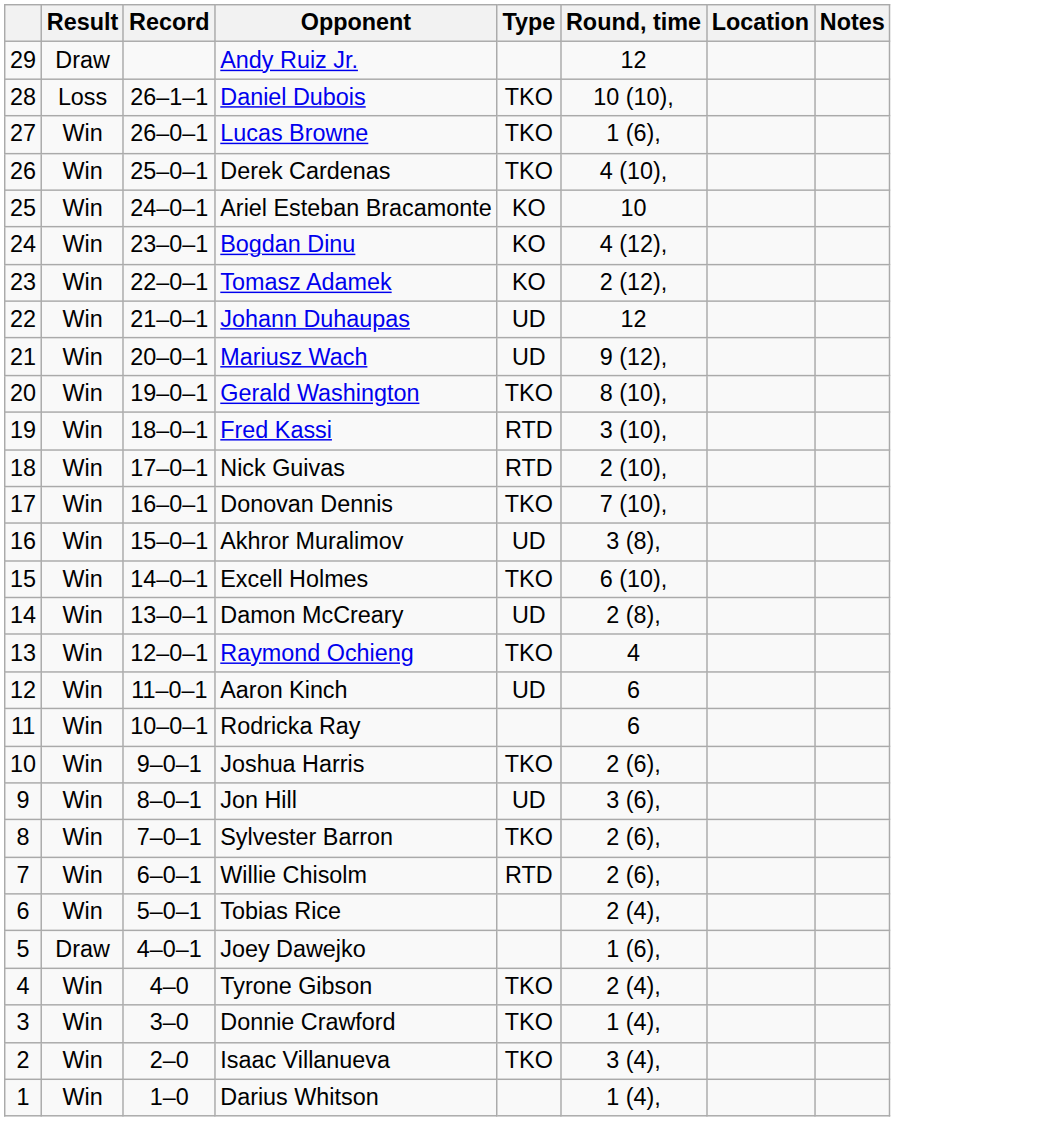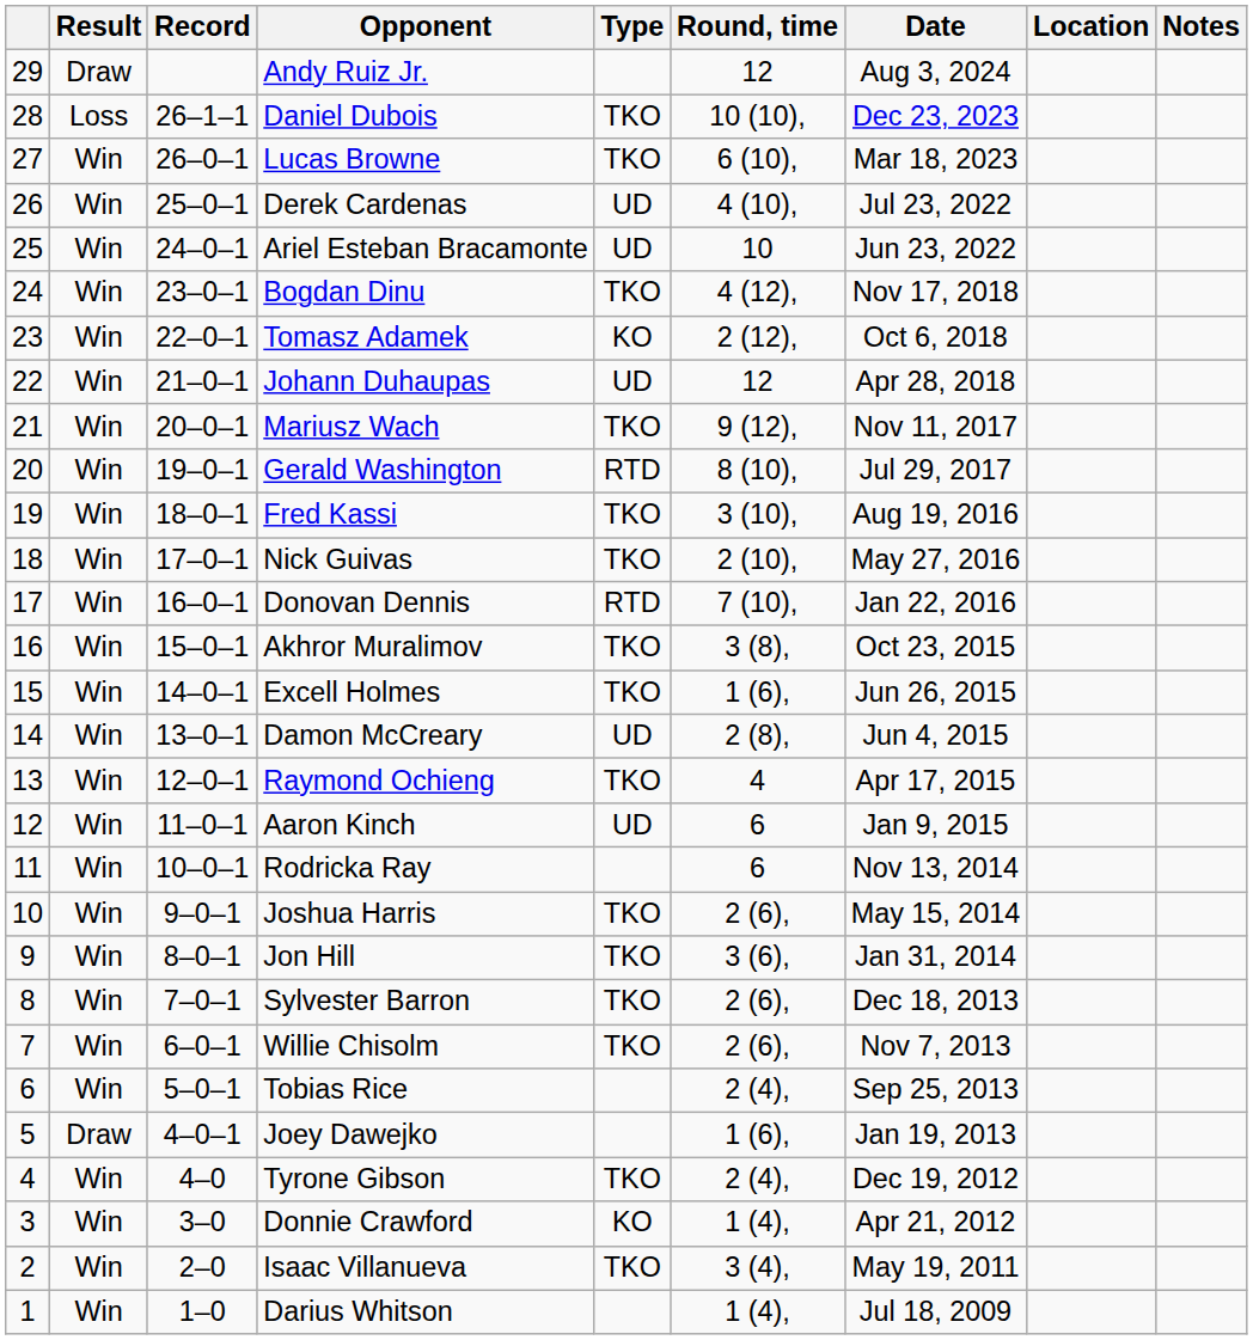+ column: Date | Aug 3, 2024 | Dec 23, 2023 | Mar 18, 2023 | Jul 23, 2022 | Jun 23, 2022 | Nov 17, 2018 | Oct 6, 2018 | Apr 28, 2018 | Nov 11, 2017 | Jul 29, 2017 | Aug 19, 2016 | May 27, 2016 | Jan 22, 2016 | Oct 23, 2015 | Jun 26, 2015 | Jun 4, 2015 | Apr 17, 2015 | Jan 9, 2015 | Nov 13, 2014 | May 15, 2014 | Jan 31, 2014 | Dec 18, 2013 | Nov 7, 2013 | Sep 25, 2013 | Jan 19, 2013 | Dec 19, 2012 | Apr 21, 2012 | May 19, 2011 | Jul 18, 2009
Lucas Browne | Round, time: 1 (6), -> 6 (10),
Derek Cardenas | Type: TKO -> UD
Ariel Esteban Bracamonte | Type: KO -> UD
Bogdan Dinu | Type: KO -> TKO
Mariusz Wach | Type: UD -> TKO
Gerald Washington | Type: TKO -> RTD
Fred Kassi | Type: RTD -> TKO
Nick Guivas | Type: RTD -> TKO
Donovan Dennis | Type: TKO -> RTD
Akhror Muralimov | Type: UD -> TKO
Excell Holmes | Round, time: 6 (10), -> 1 (6),
Jon Hill | Type: UD -> TKO
Willie Chisolm | Type: RTD -> TKO
Donnie Crawford | Type: TKO -> KO
